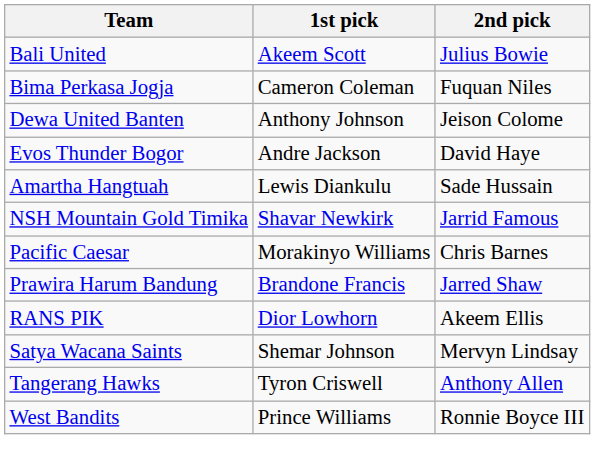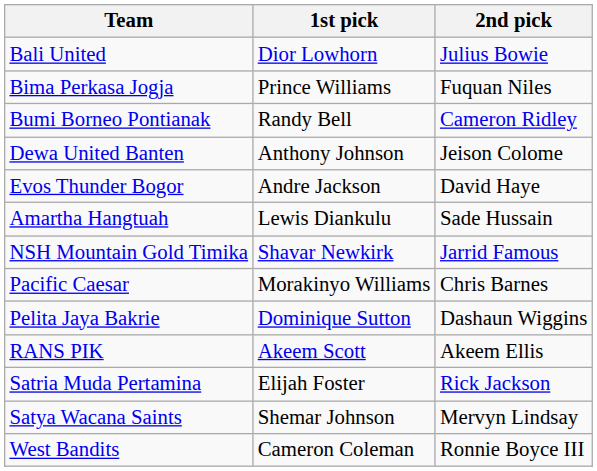Bali United | 1st pick: Akeem Scott -> Dior Lowhorn
Bima Perkasa Jogja | 1st pick: Cameron Coleman -> Prince Williams
+ row: Bumi Borneo Pontianak | Randy Bell | Cameron Ridley
+ row: Pelita Jaya Bakrie | Dominique Sutton | Dashaun Wiggins
- row: Prawira Harum Bandung | Brandone Francis | Jarred Shaw
RANS PIK | 1st pick: Dior Lowhorn -> Akeem Scott
+ row: Satria Muda Pertamina | Elijah Foster | Rick Jackson
- row: Tangerang Hawks | Tyron Criswell | Anthony Allen
West Bandits | 1st pick: Prince Williams -> Cameron Coleman
